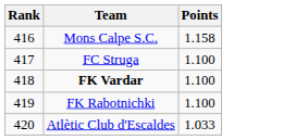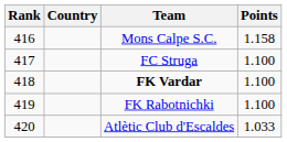+ column: Country
